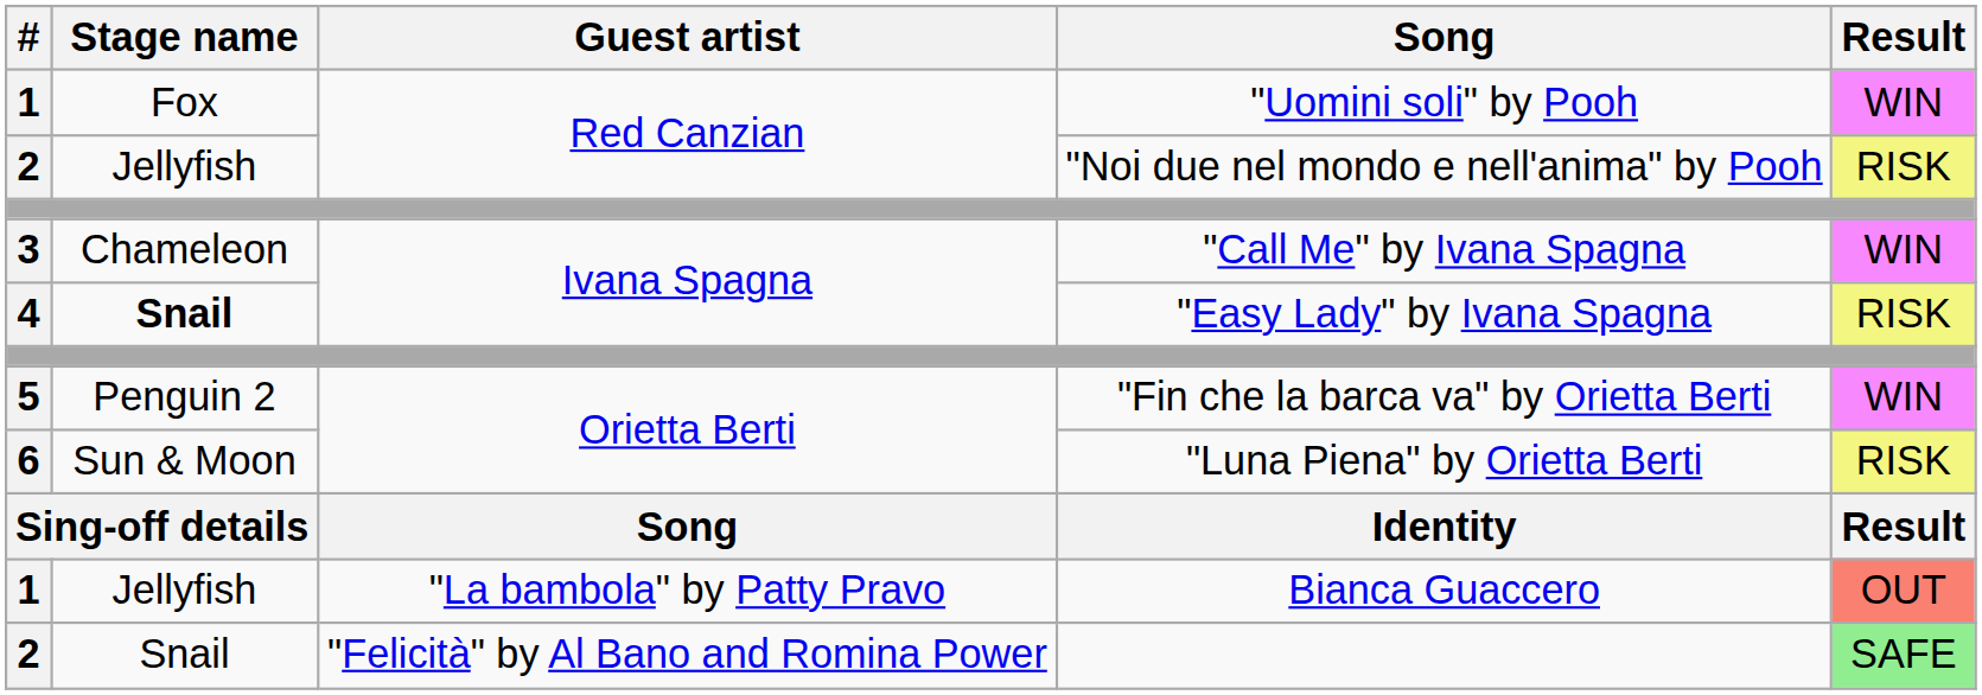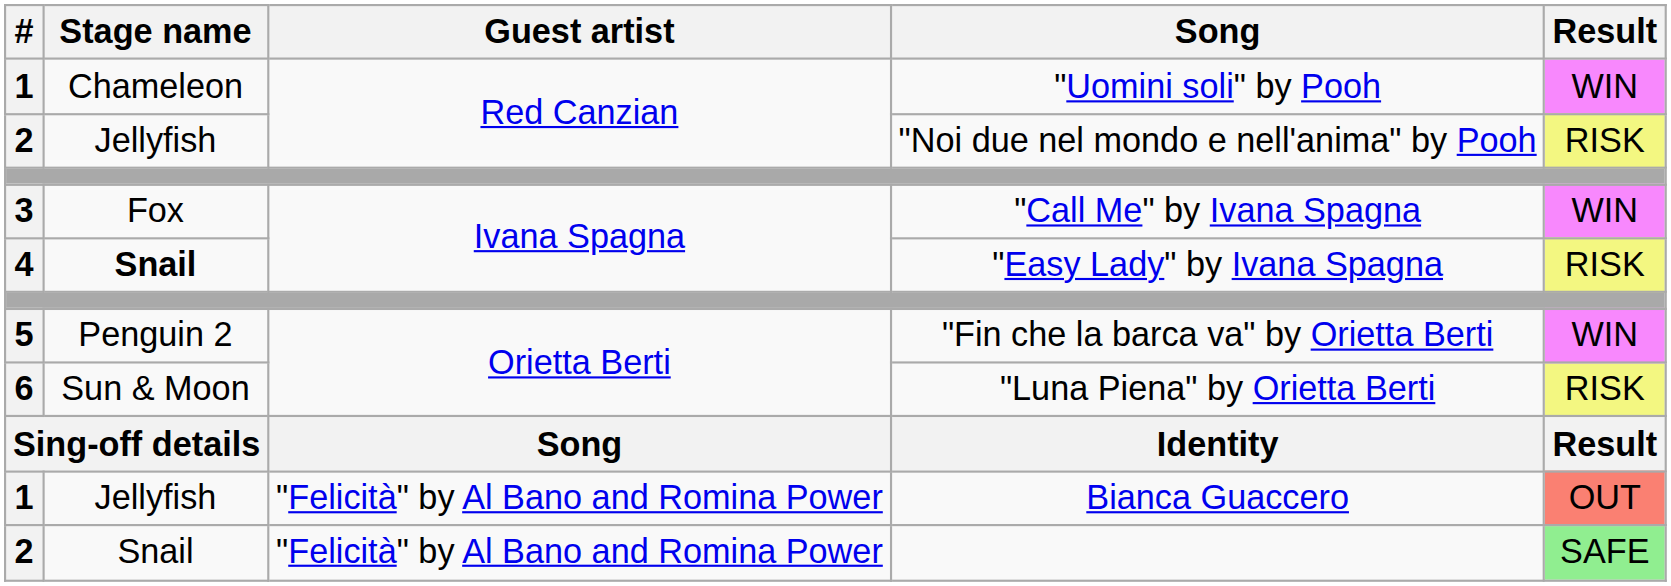"Uomini soli" by Pooh | Stage name: Fox -> Chameleon
"Call Me" by Ivana Spagna | Stage name: Chameleon -> Fox
Bianca Guaccero | Guest artist: "La bambola" by Patty Pravo -> "Felicità" by Al Bano and Romina Power
